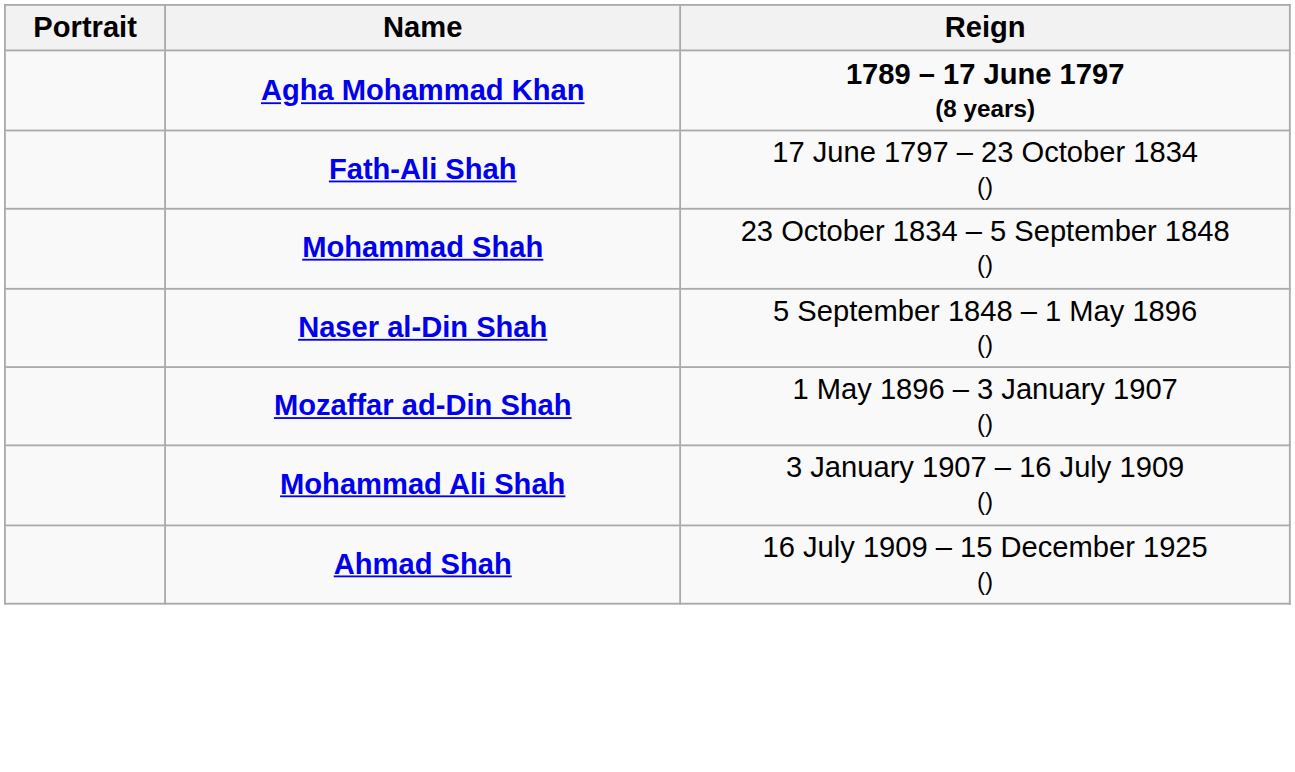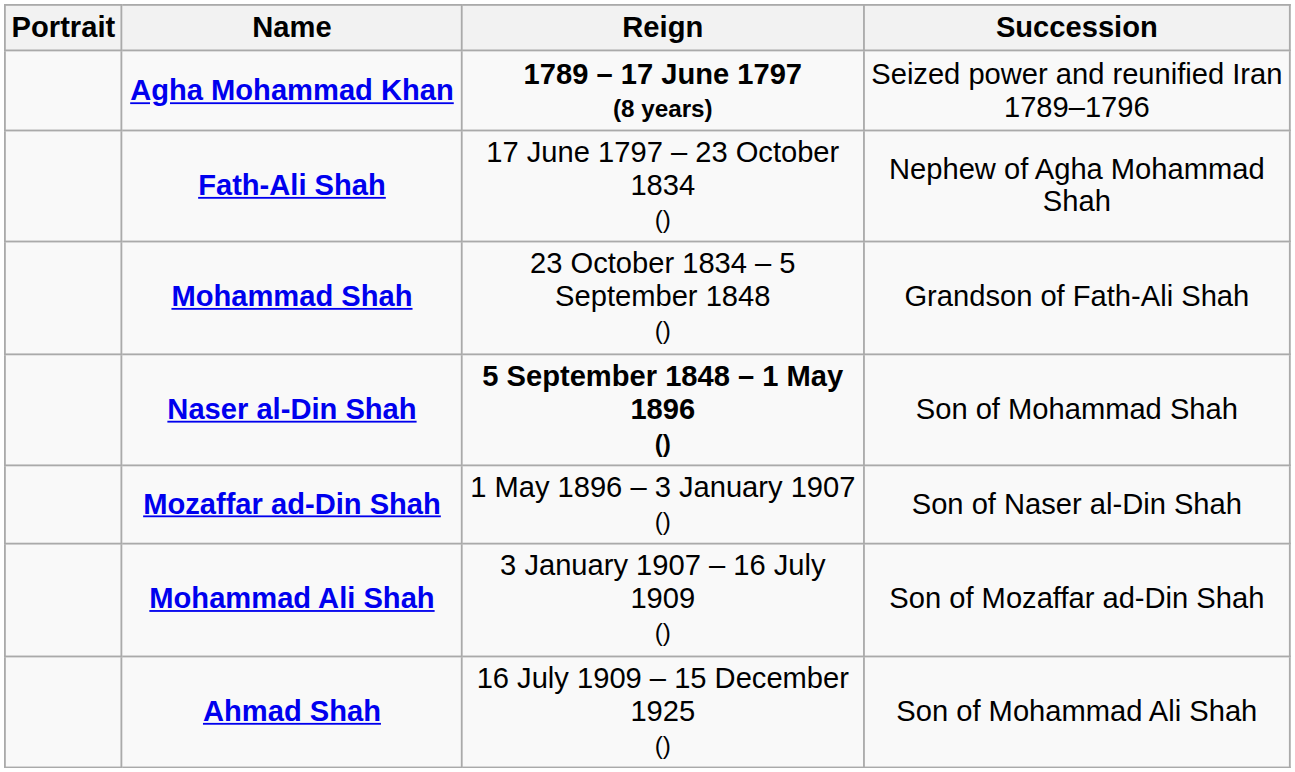+ column: Succession | Seized power and reunified Iran 1789–1796 | Nephew of Agha Mohammad Shah | Grandson of Fath-Ali Shah | Son of Mohammad Shah | Son of Naser al-Din Shah | Son of Mozaffar ad-Din Shah | Son of Mohammad Ali Shah
Naser al-Din Shah | Reign: normal -> bold
